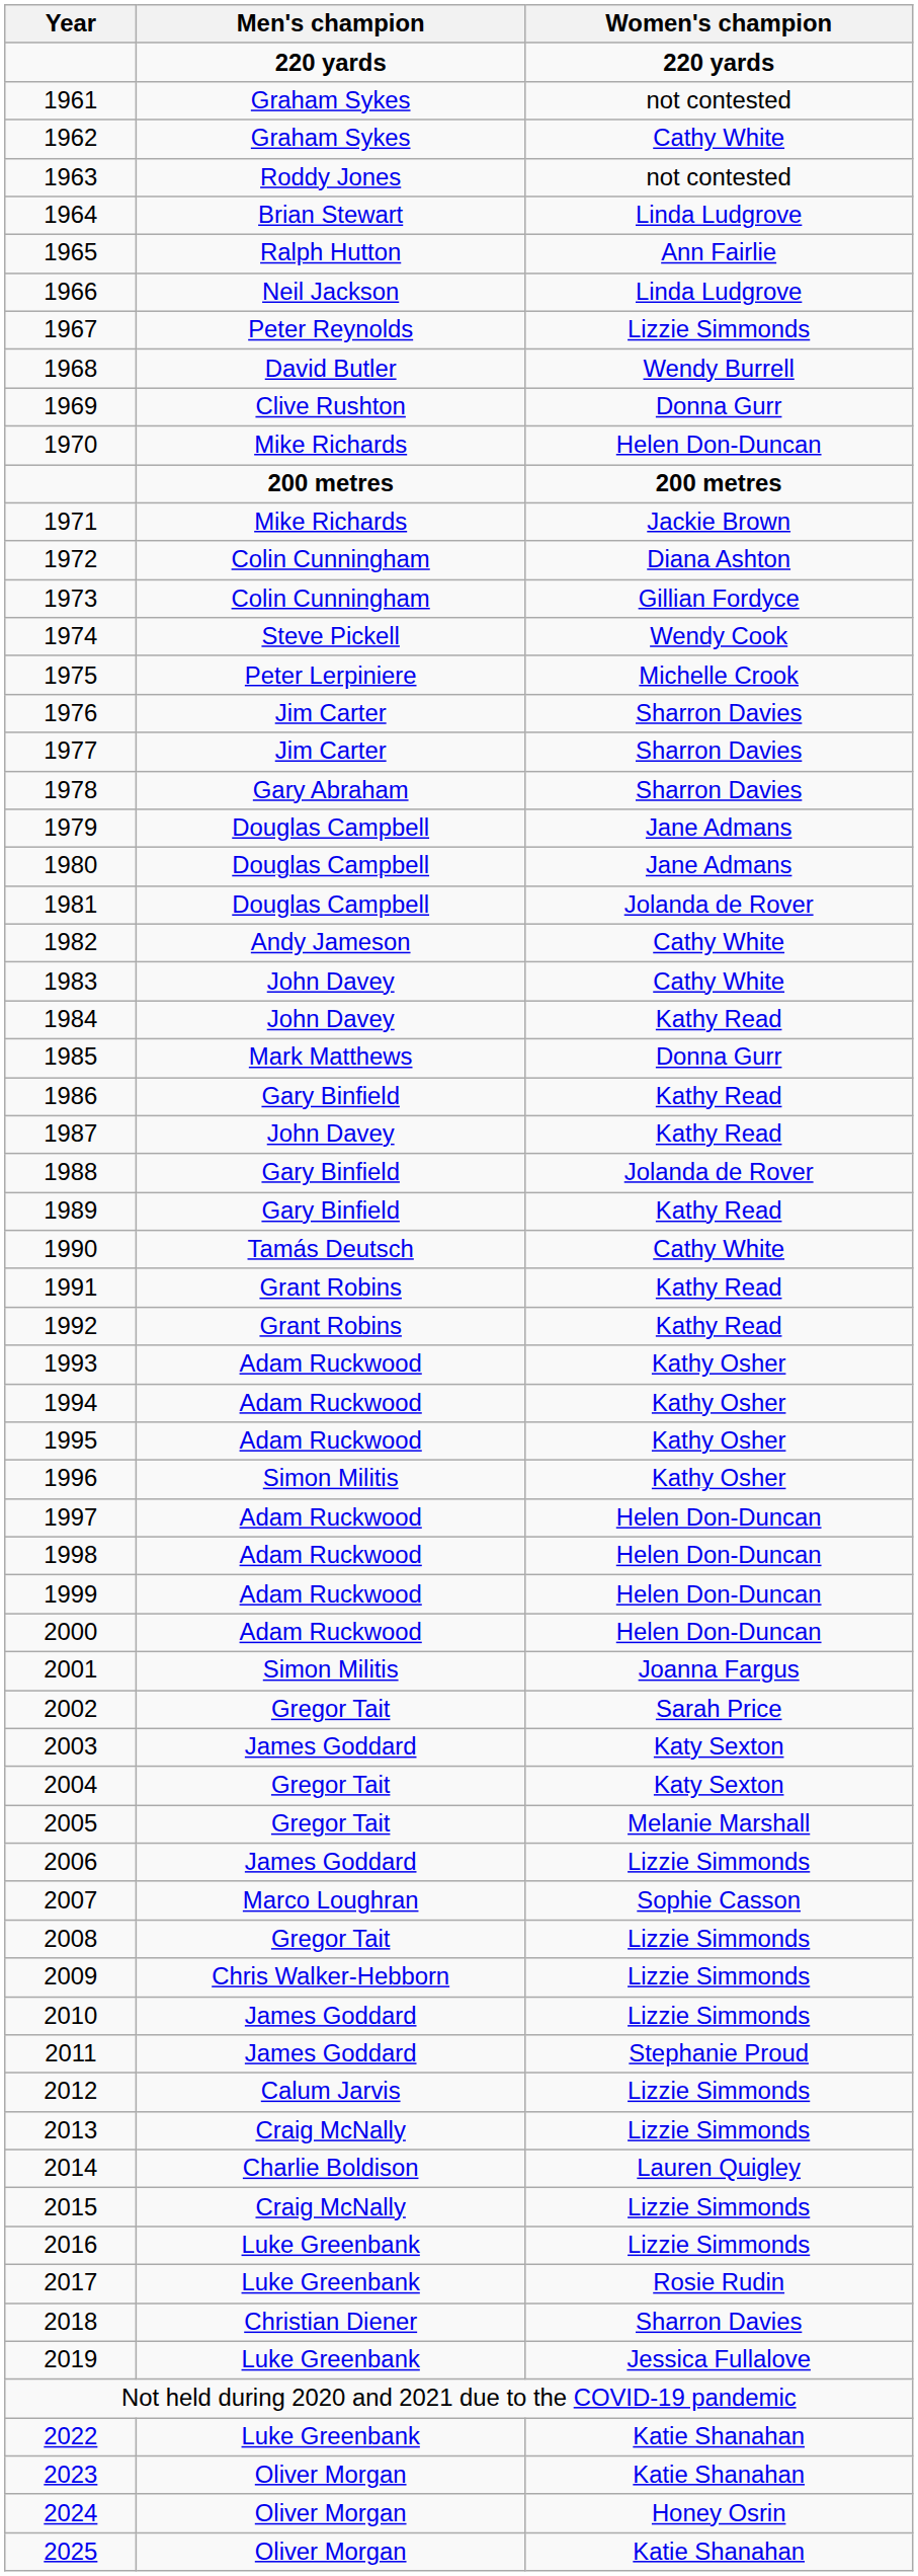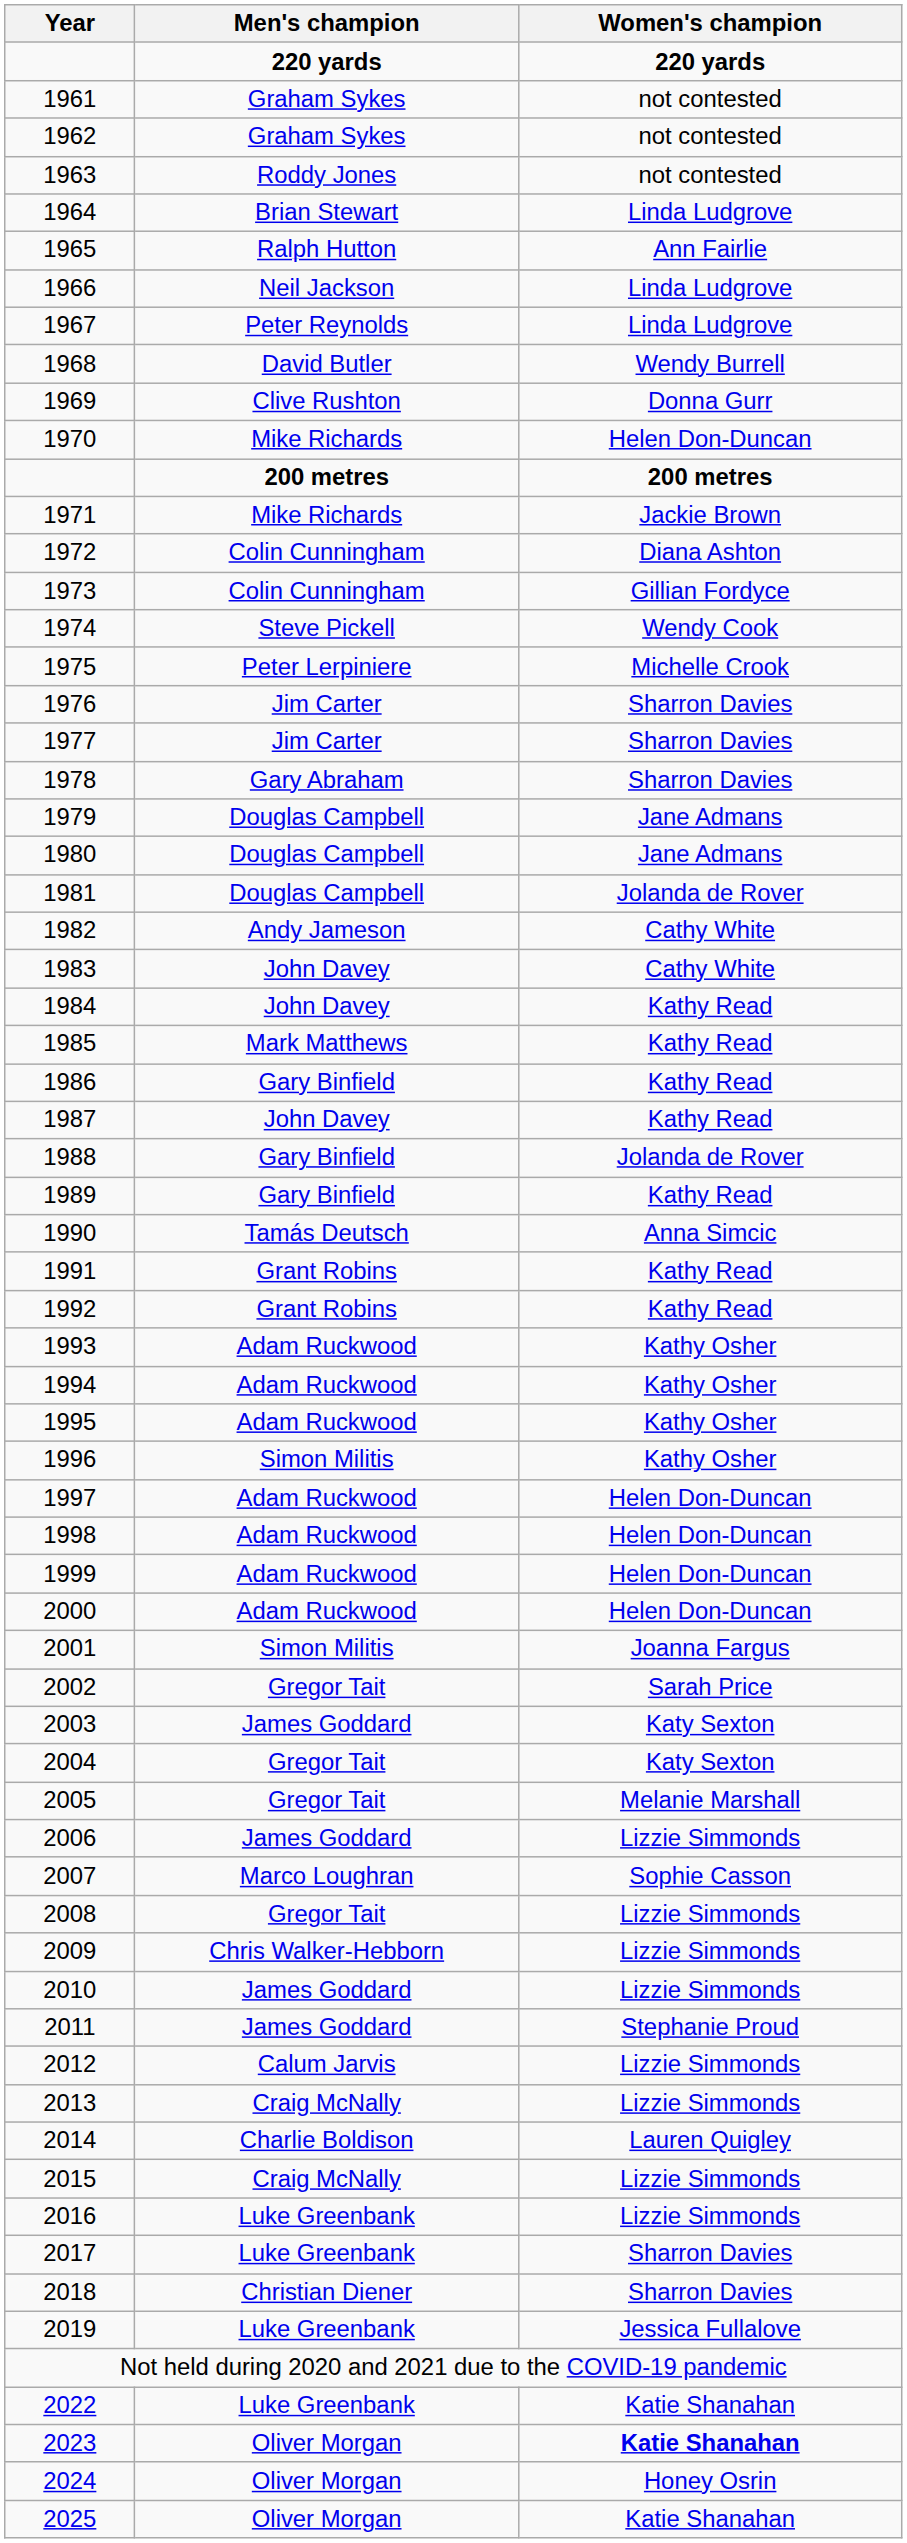1962 | Women's champion: Cathy White -> not contested
1967 | Women's champion: Lizzie Simmonds -> Linda Ludgrove
1985 | Women's champion: Donna Gurr -> Kathy Read
1990 | Women's champion: Cathy White -> Anna Simcic
2017 | Women's champion: Rosie Rudin -> Sharron Davies
2023 | Women's champion: normal -> bold
